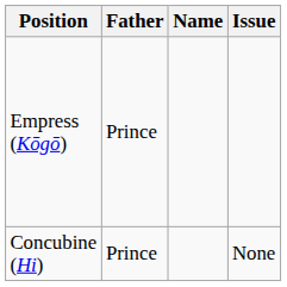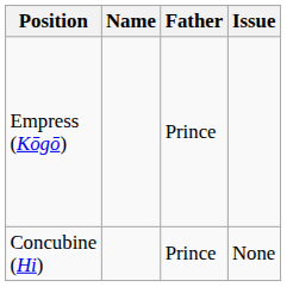columns swapped: Name <-> Father
